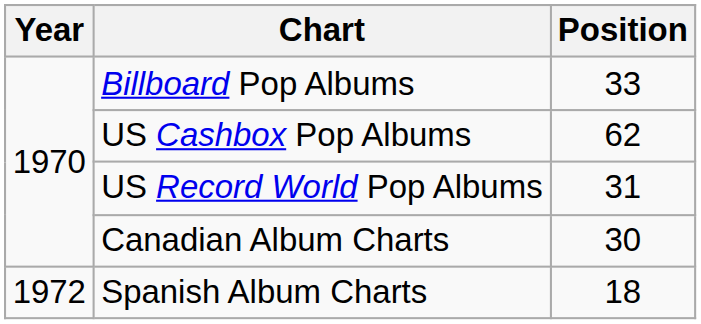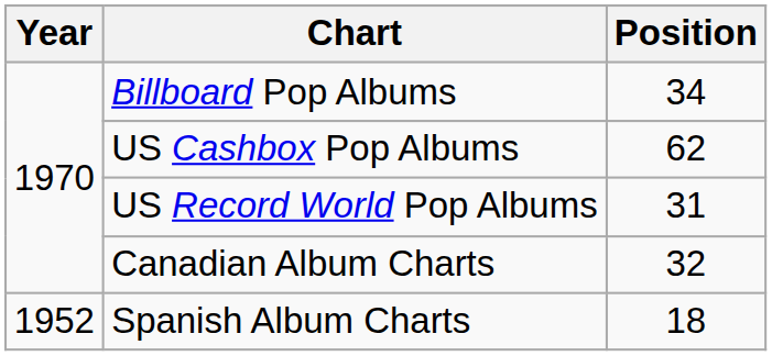Billboard Pop Albums | Position: 33 -> 34
Canadian Album Charts | Position: 30 -> 32
Spanish Album Charts | Year: 1972 -> 1952
